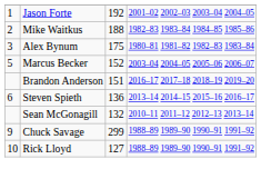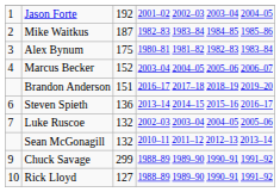Mike Waitkus | column 3: 188 -> 187
Marcus Becker | column 1: 5 -> 4
+ row: 7 | Luke Ruscoe | 132 | 2002–03 2003–04 2004–05 2005–06
